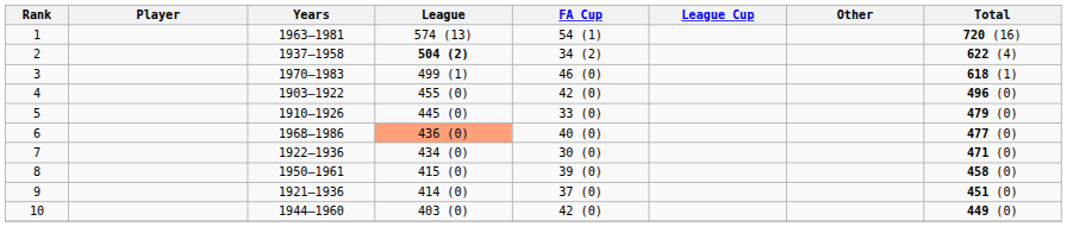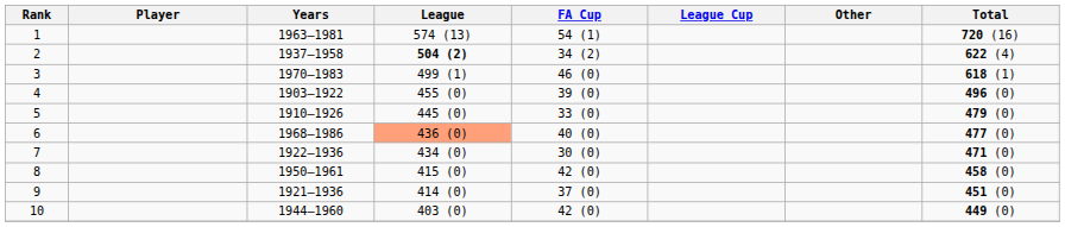4 | FA Cup: 42 (0) -> 39 (0)
8 | FA Cup: 39 (0) -> 42 (0)
